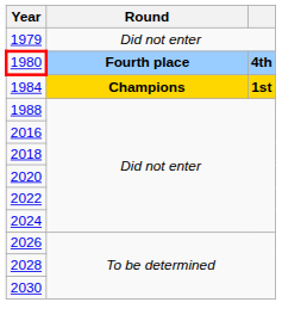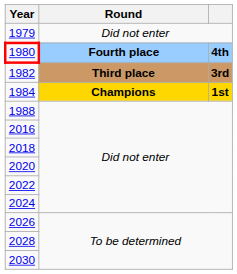+ row: 1982 | Third place | 3rd
